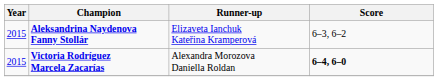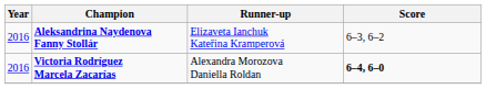Aleksandrina Naydenova Fanny Stollár | Year: 2015 -> 2016
Victoria Rodríguez Marcela Zacarías | Year: 2015 -> 2016
